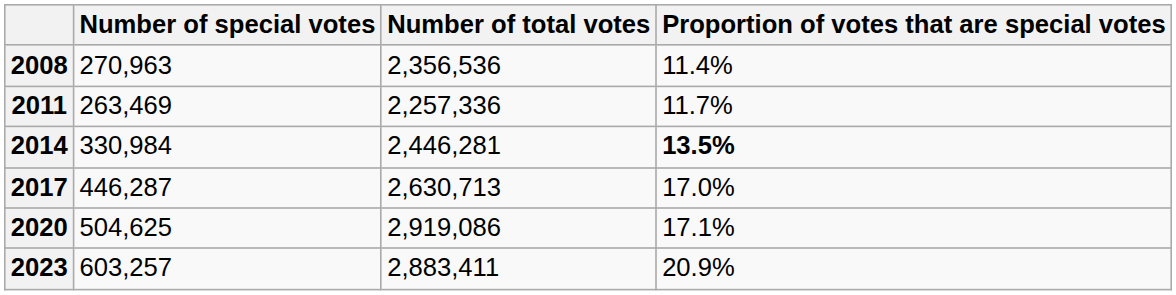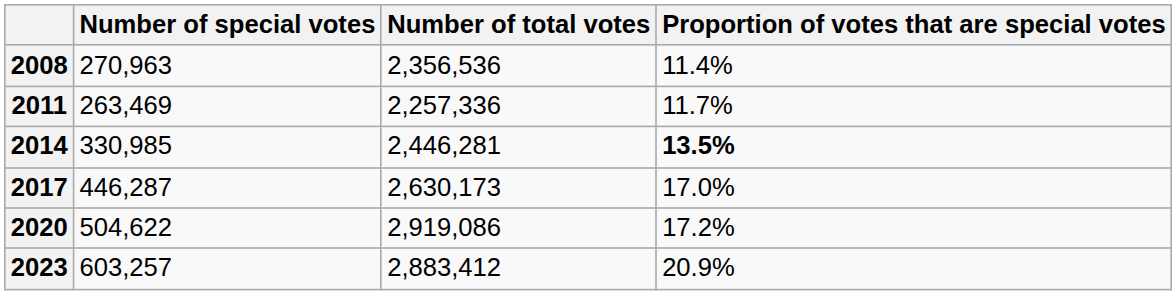2014 | Number of special votes: 330,984 -> 330,985
2017 | Number of total votes: 2,630,713 -> 2,630,173
2020 | Number of special votes: 504,625 -> 504,622
2020 | Proportion of votes that are special votes: 17.1% -> 17.2%
2023 | Number of total votes: 2,883,411 -> 2,883,412
